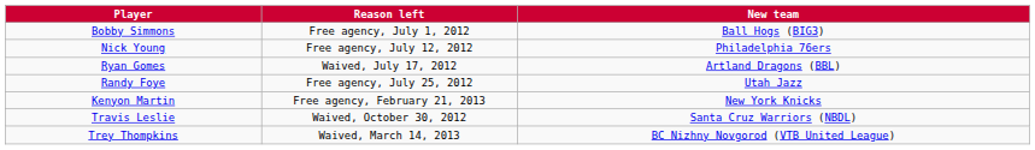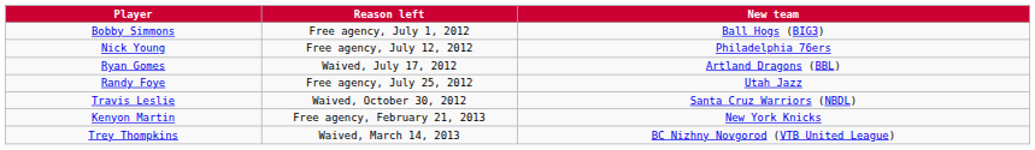rows swapped: Travis Leslie <-> Kenyon Martin
